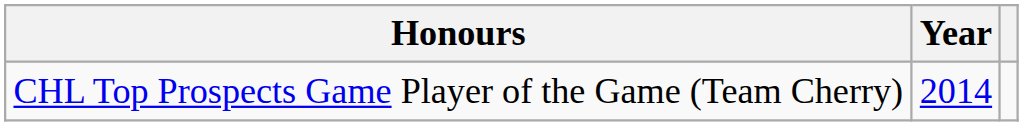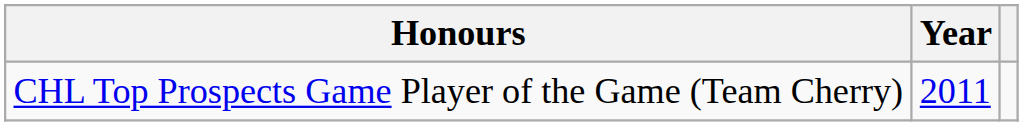CHL Top Prospects Game Player of the Game (Team Cherry) | Year: 2014 -> 2011
